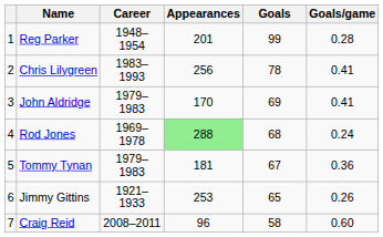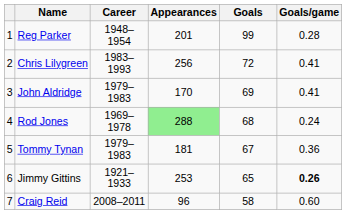Chris Lilygreen | Goals: 78 -> 72
Jimmy Gittins | Goals/game: normal -> bold
